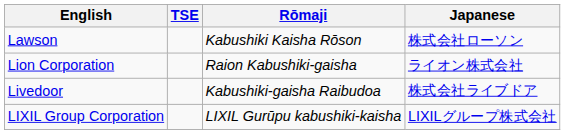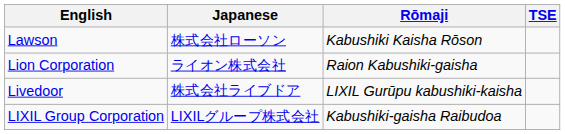columns swapped: Japanese <-> TSE
Livedoor | Rōmaji: Kabushiki-gaisha Raibudoa -> LIXIL Gurūpu kabushiki-kaisha
LIXIL Group Corporation | Rōmaji: LIXIL Gurūpu kabushiki-kaisha -> Kabushiki-gaisha Raibudoa
